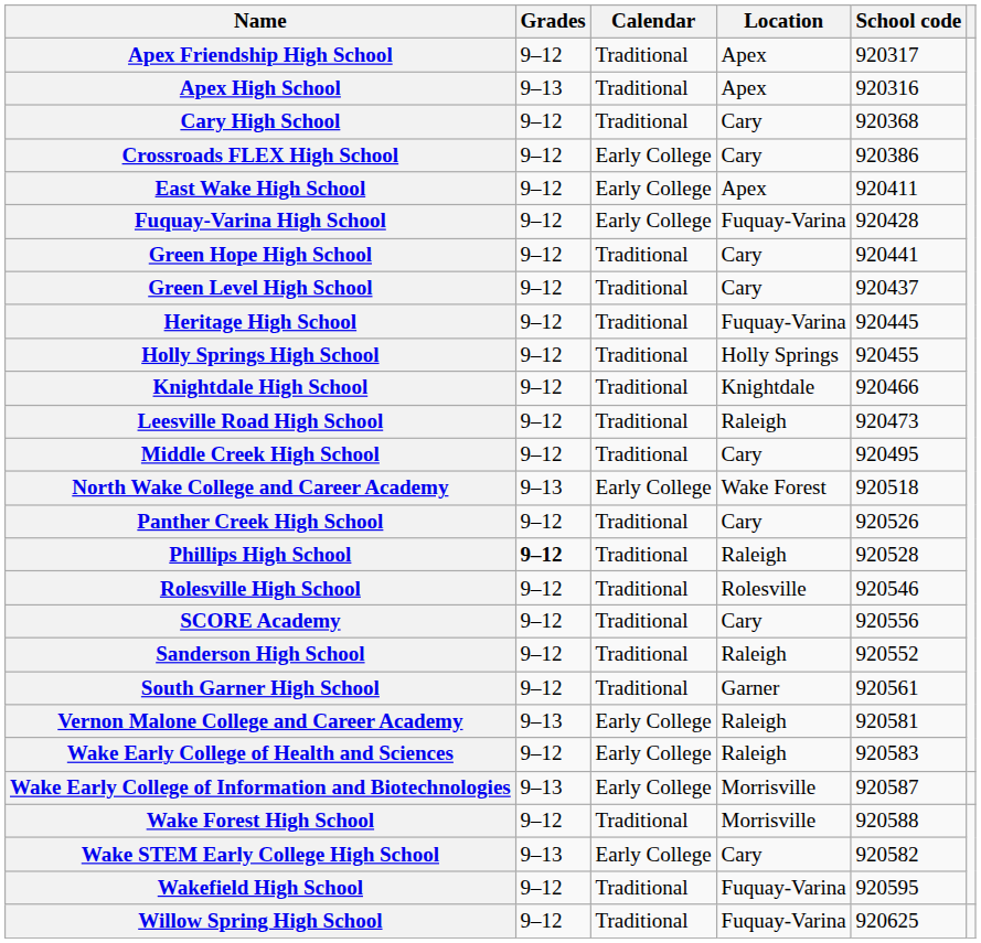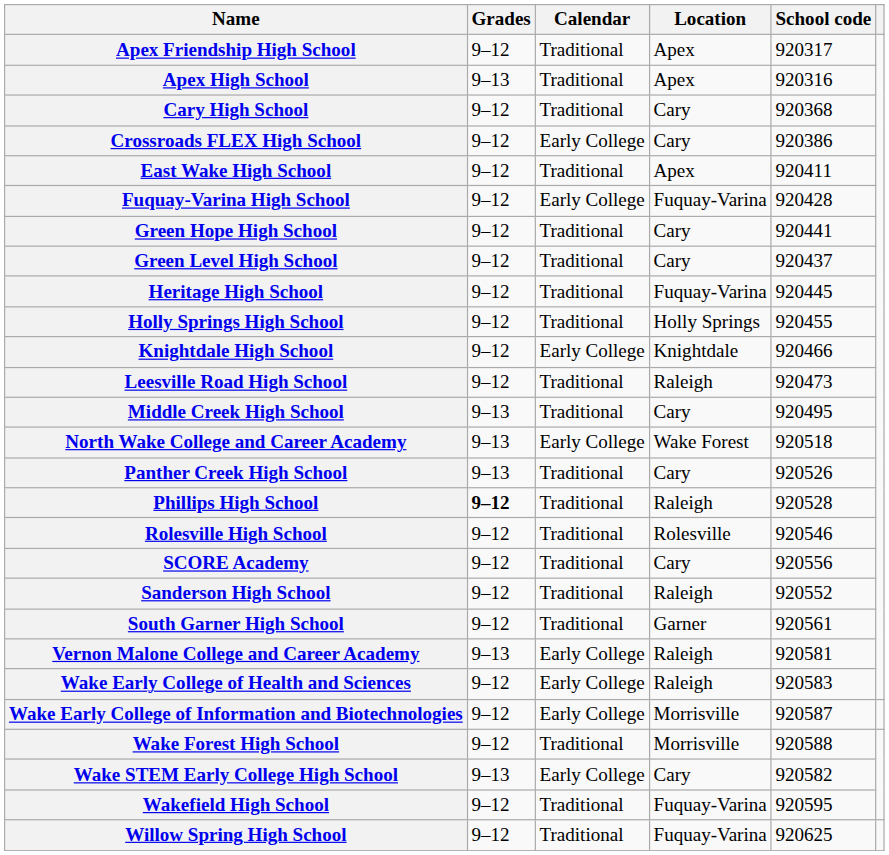East Wake High School | Calendar: Early College -> Traditional
Knightdale High School | Calendar: Traditional -> Early College
Middle Creek High School | Grades: 9–12 -> 9–13
Panther Creek High School | Grades: 9–12 -> 9–13
Wake Early College of Information and Biotechnologies | Grades: 9–13 -> 9–12
